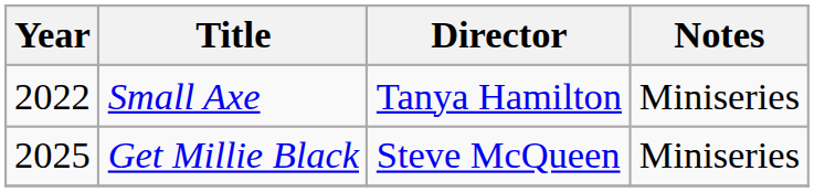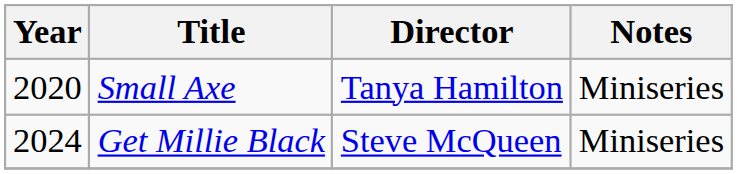Small Axe | Year: 2022 -> 2020
Get Millie Black | Year: 2025 -> 2024
